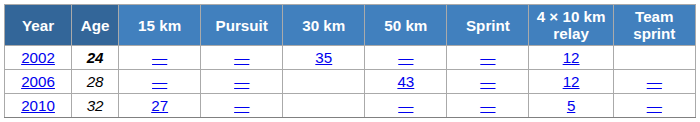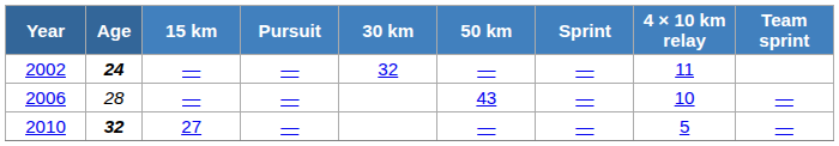2002 | 30 km: 35 -> 32
2002 | 4 × 10 km relay: 12 -> 11
2006 | 4 × 10 km relay: 12 -> 10
2010 | Age: normal -> bold
